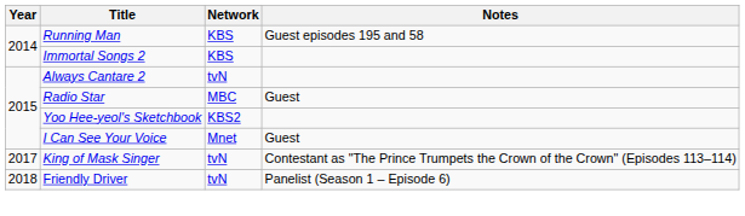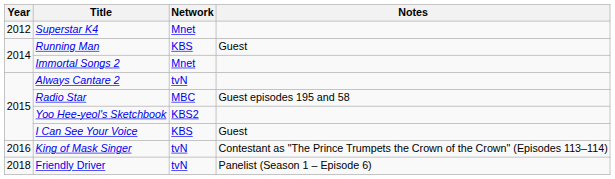+ row: 2012 | Superstar K4 | Mnet
Running Man | Notes: Guest episodes 195 and 58 -> Guest
Immortal Songs 2 | Network: KBS -> Mnet
Radio Star | Notes: Guest -> Guest episodes 195 and 58
I Can See Your Voice | Network: Mnet -> KBS
King of Mask Singer | Year: 2017 -> 2016
